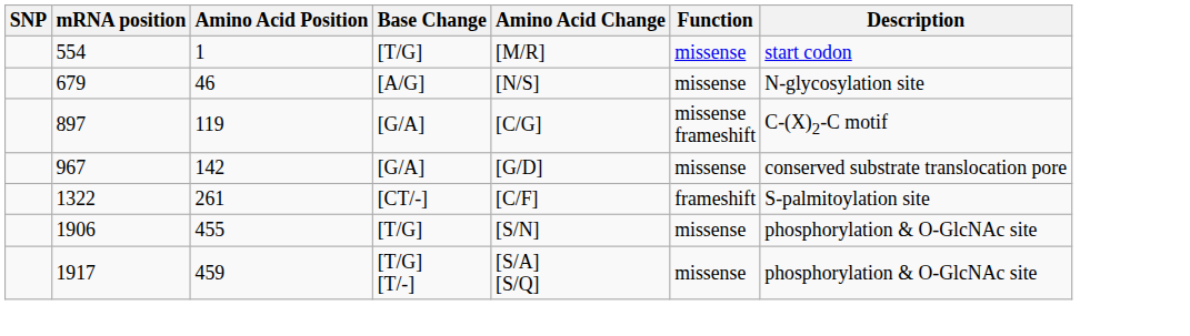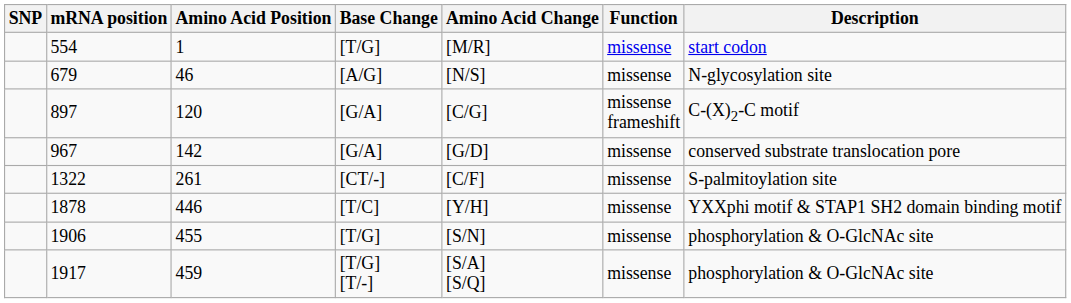897 | Amino Acid Position: 119 -> 120
1322 | Function: frameshift -> missense
+ row: 1878 | 446 | [T/C] | [Y/H] | missense | YXXphi motif & STAP1 SH2 domain binding motif
